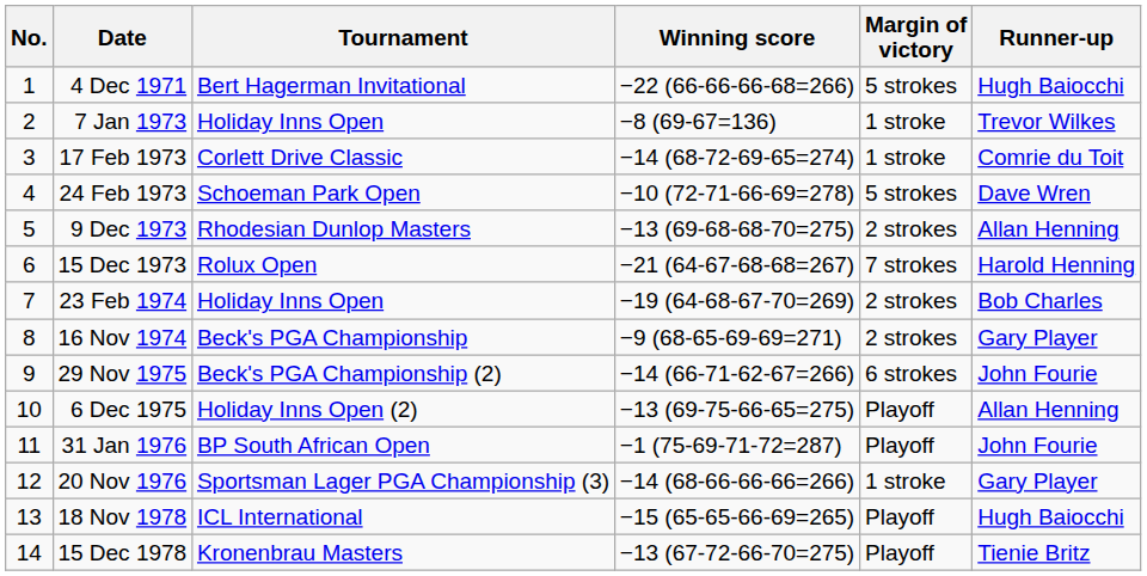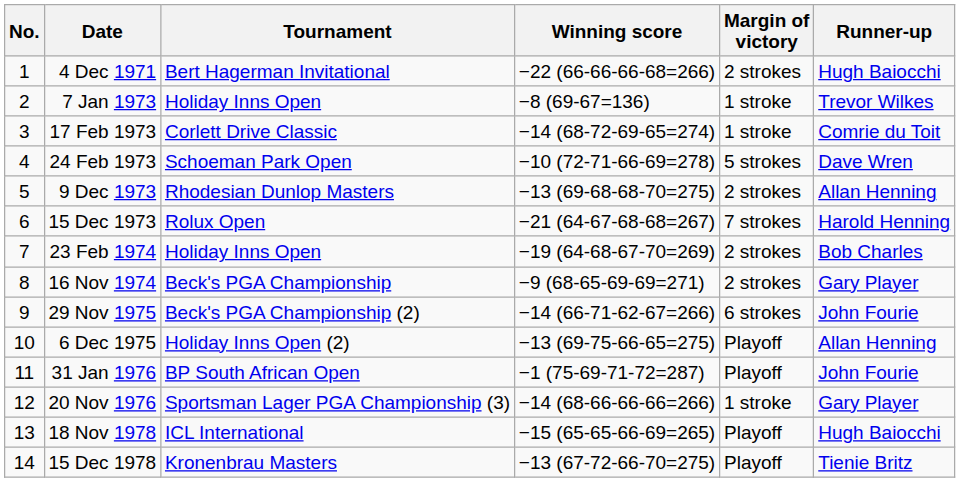4 Dec 1971 | Margin of victory: 5 strokes -> 2 strokes
